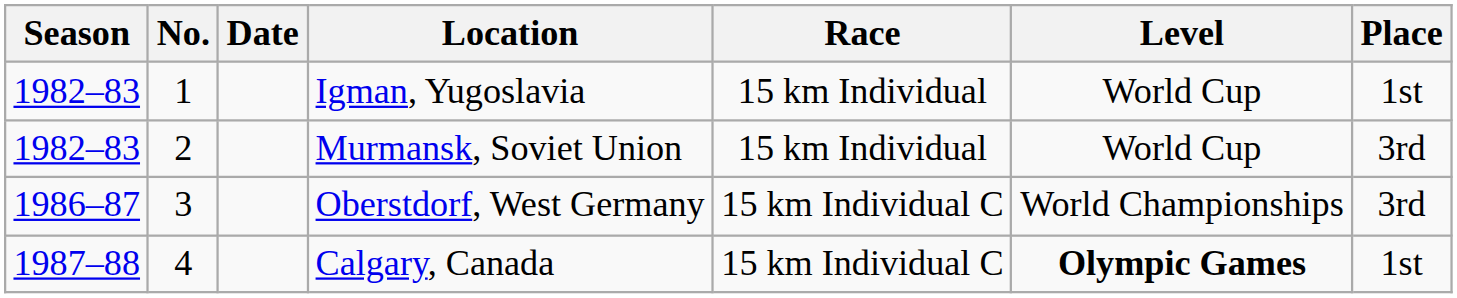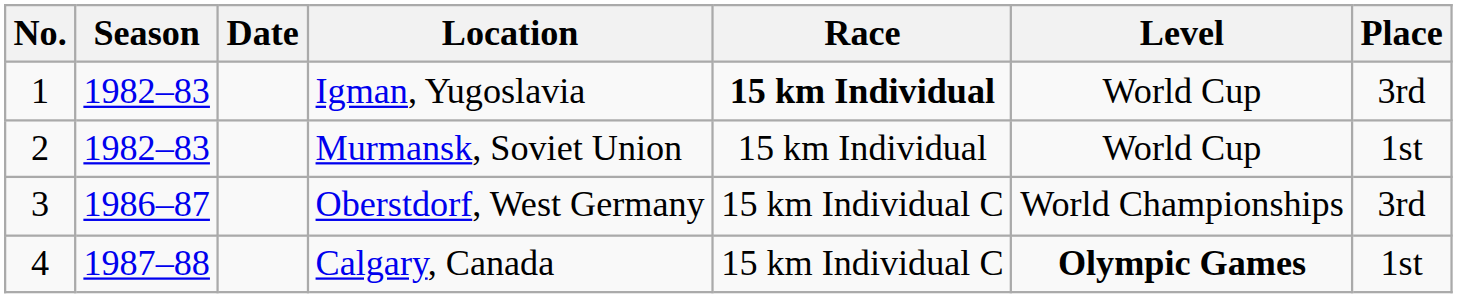columns swapped: No. <-> Season
Igman, Yugoslavia | Race: normal -> bold
Igman, Yugoslavia | Place: 1st -> 3rd
Murmansk, Soviet Union | Place: 3rd -> 1st
